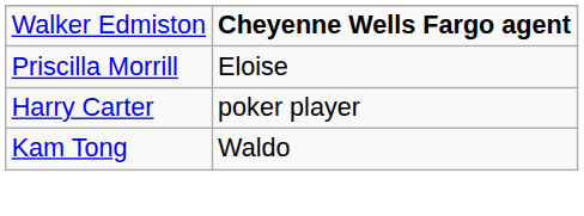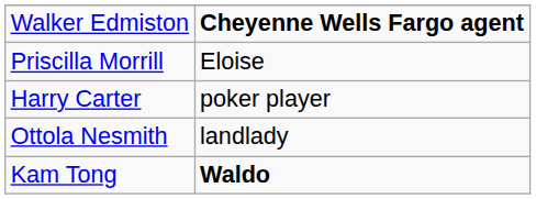+ row: Ottola Nesmith | landlady
Kam Tong | column 2: normal -> bold
